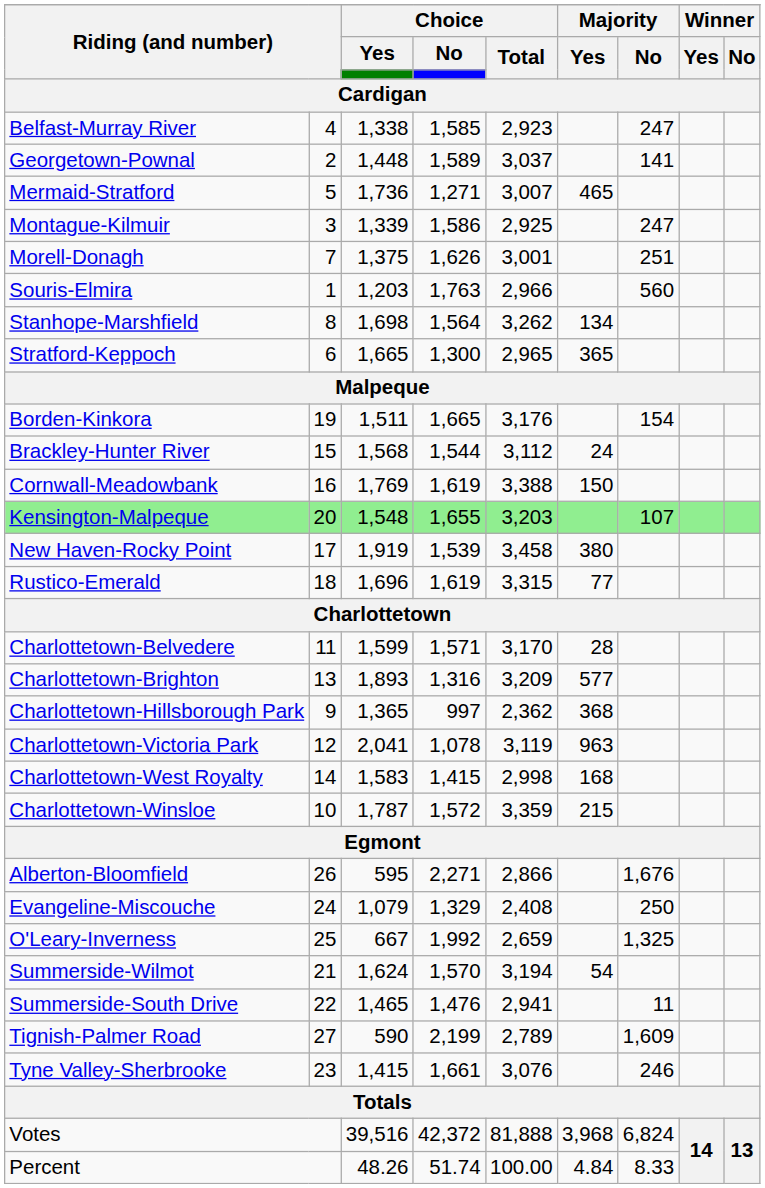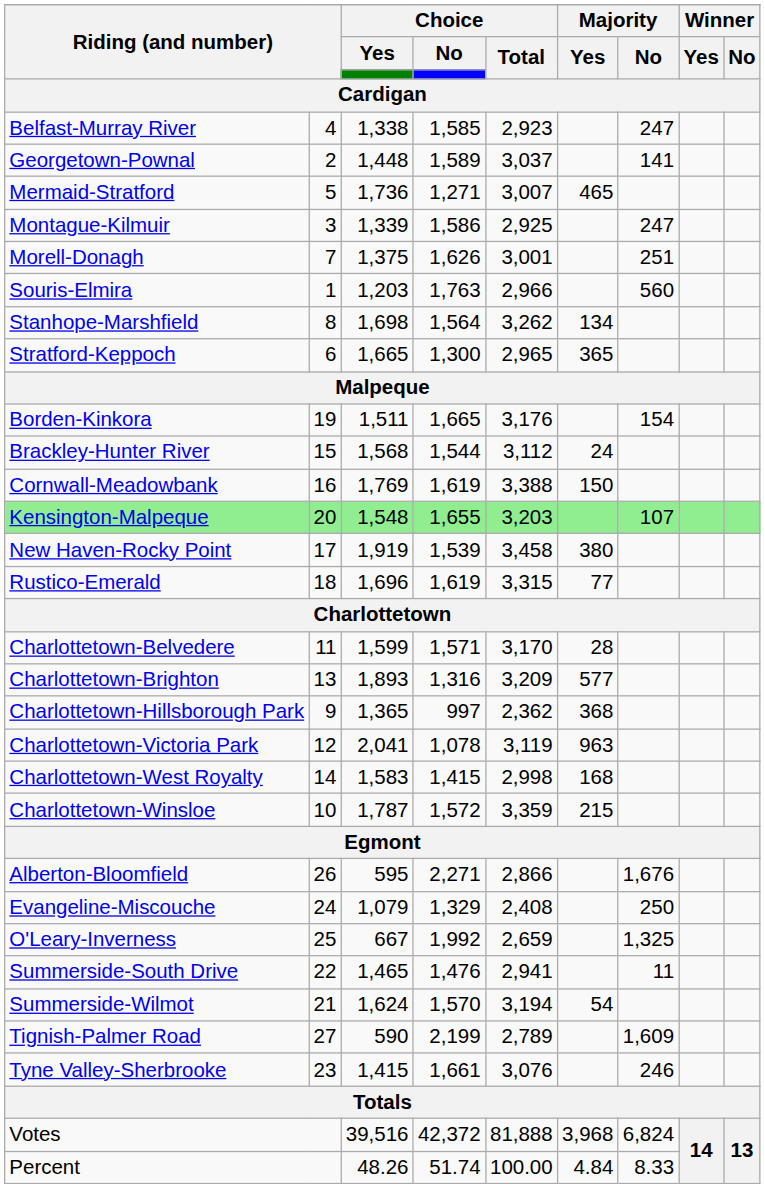rows swapped: Summerside-South Drive <-> Summerside-Wilmot
